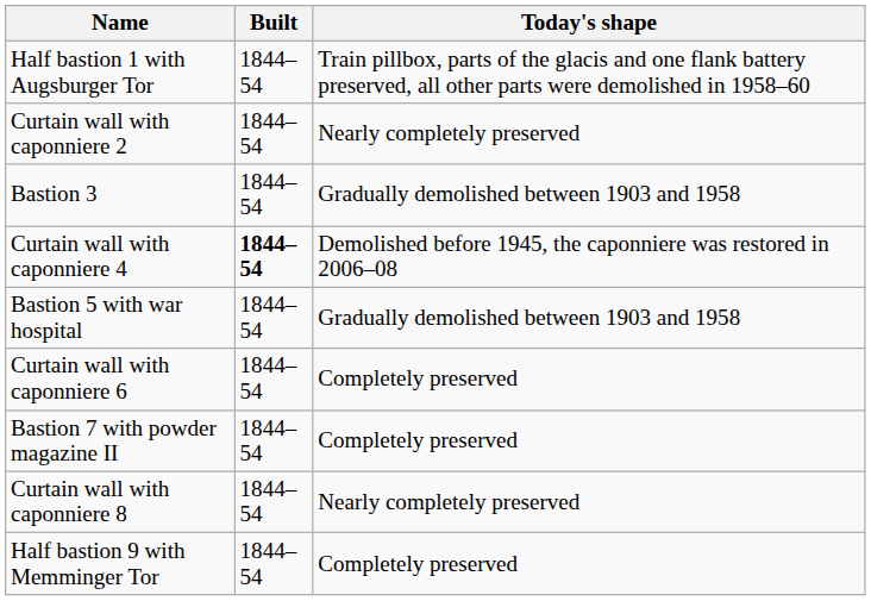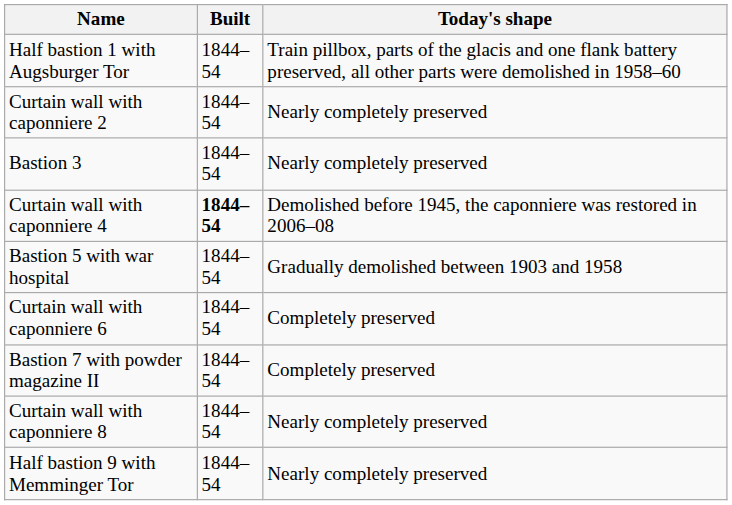Bastion 3 | Today's shape: Gradually demolished between 1903 and 1958 -> Nearly completely preserved
Half bastion 9 with Memminger Tor | Today's shape: Completely preserved -> Nearly completely preserved
